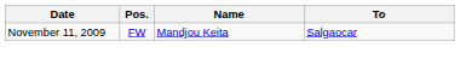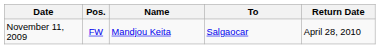+ column: Return Date | April 28, 2010
